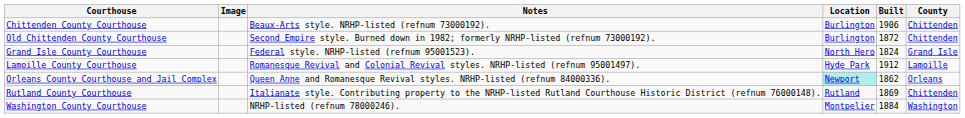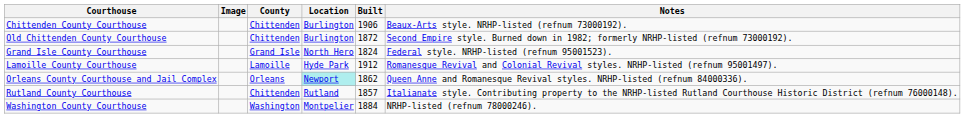columns swapped: County <-> Notes
Rutland County Courthouse | Built: 1869 -> 1857
